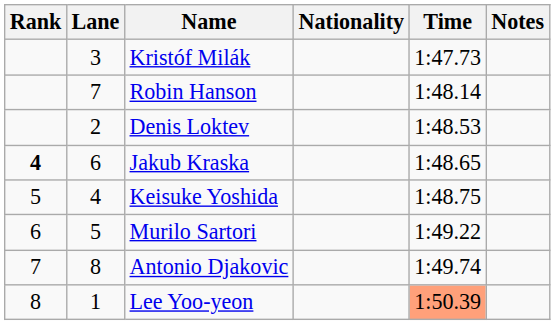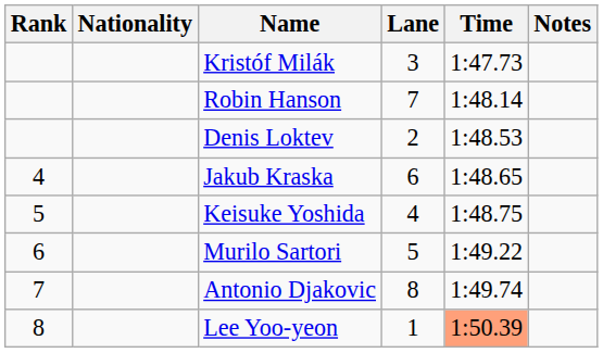columns swapped: Lane <-> Nationality
Jakub Kraska | Rank: bold -> normal
